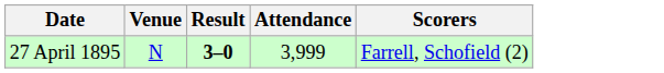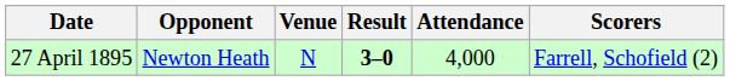+ column: Opponent | Newton Heath
27 April 1895 | Attendance: 3,999 -> 4,000
